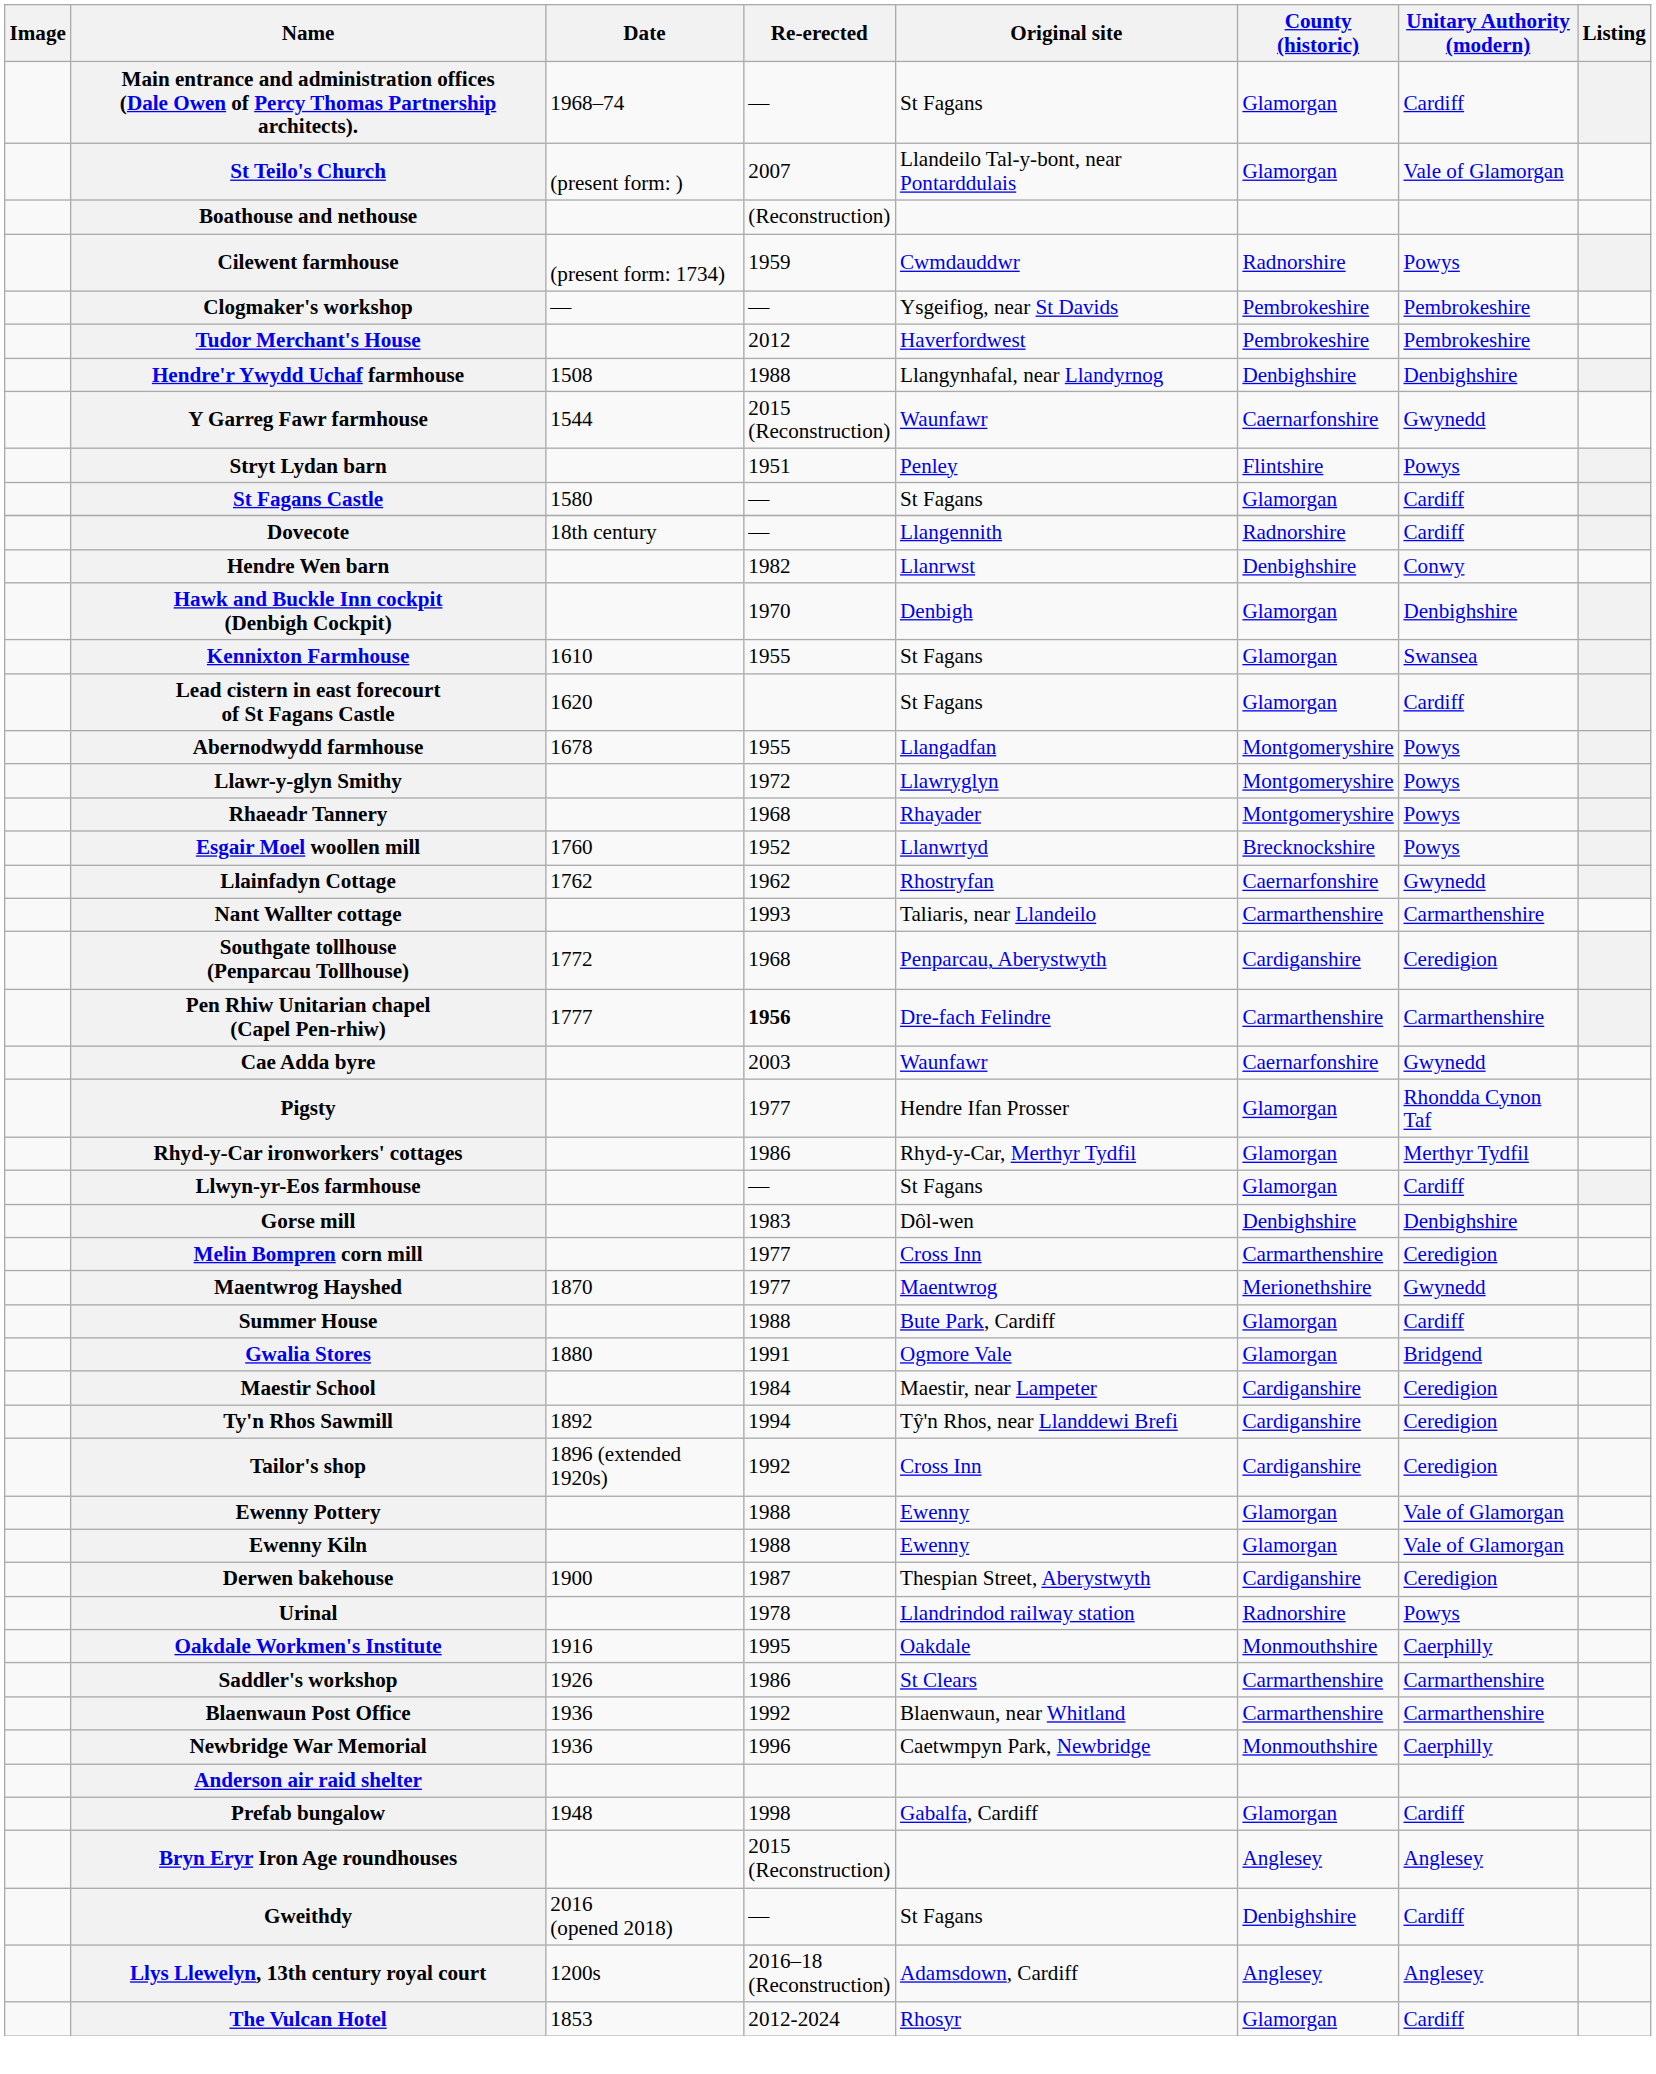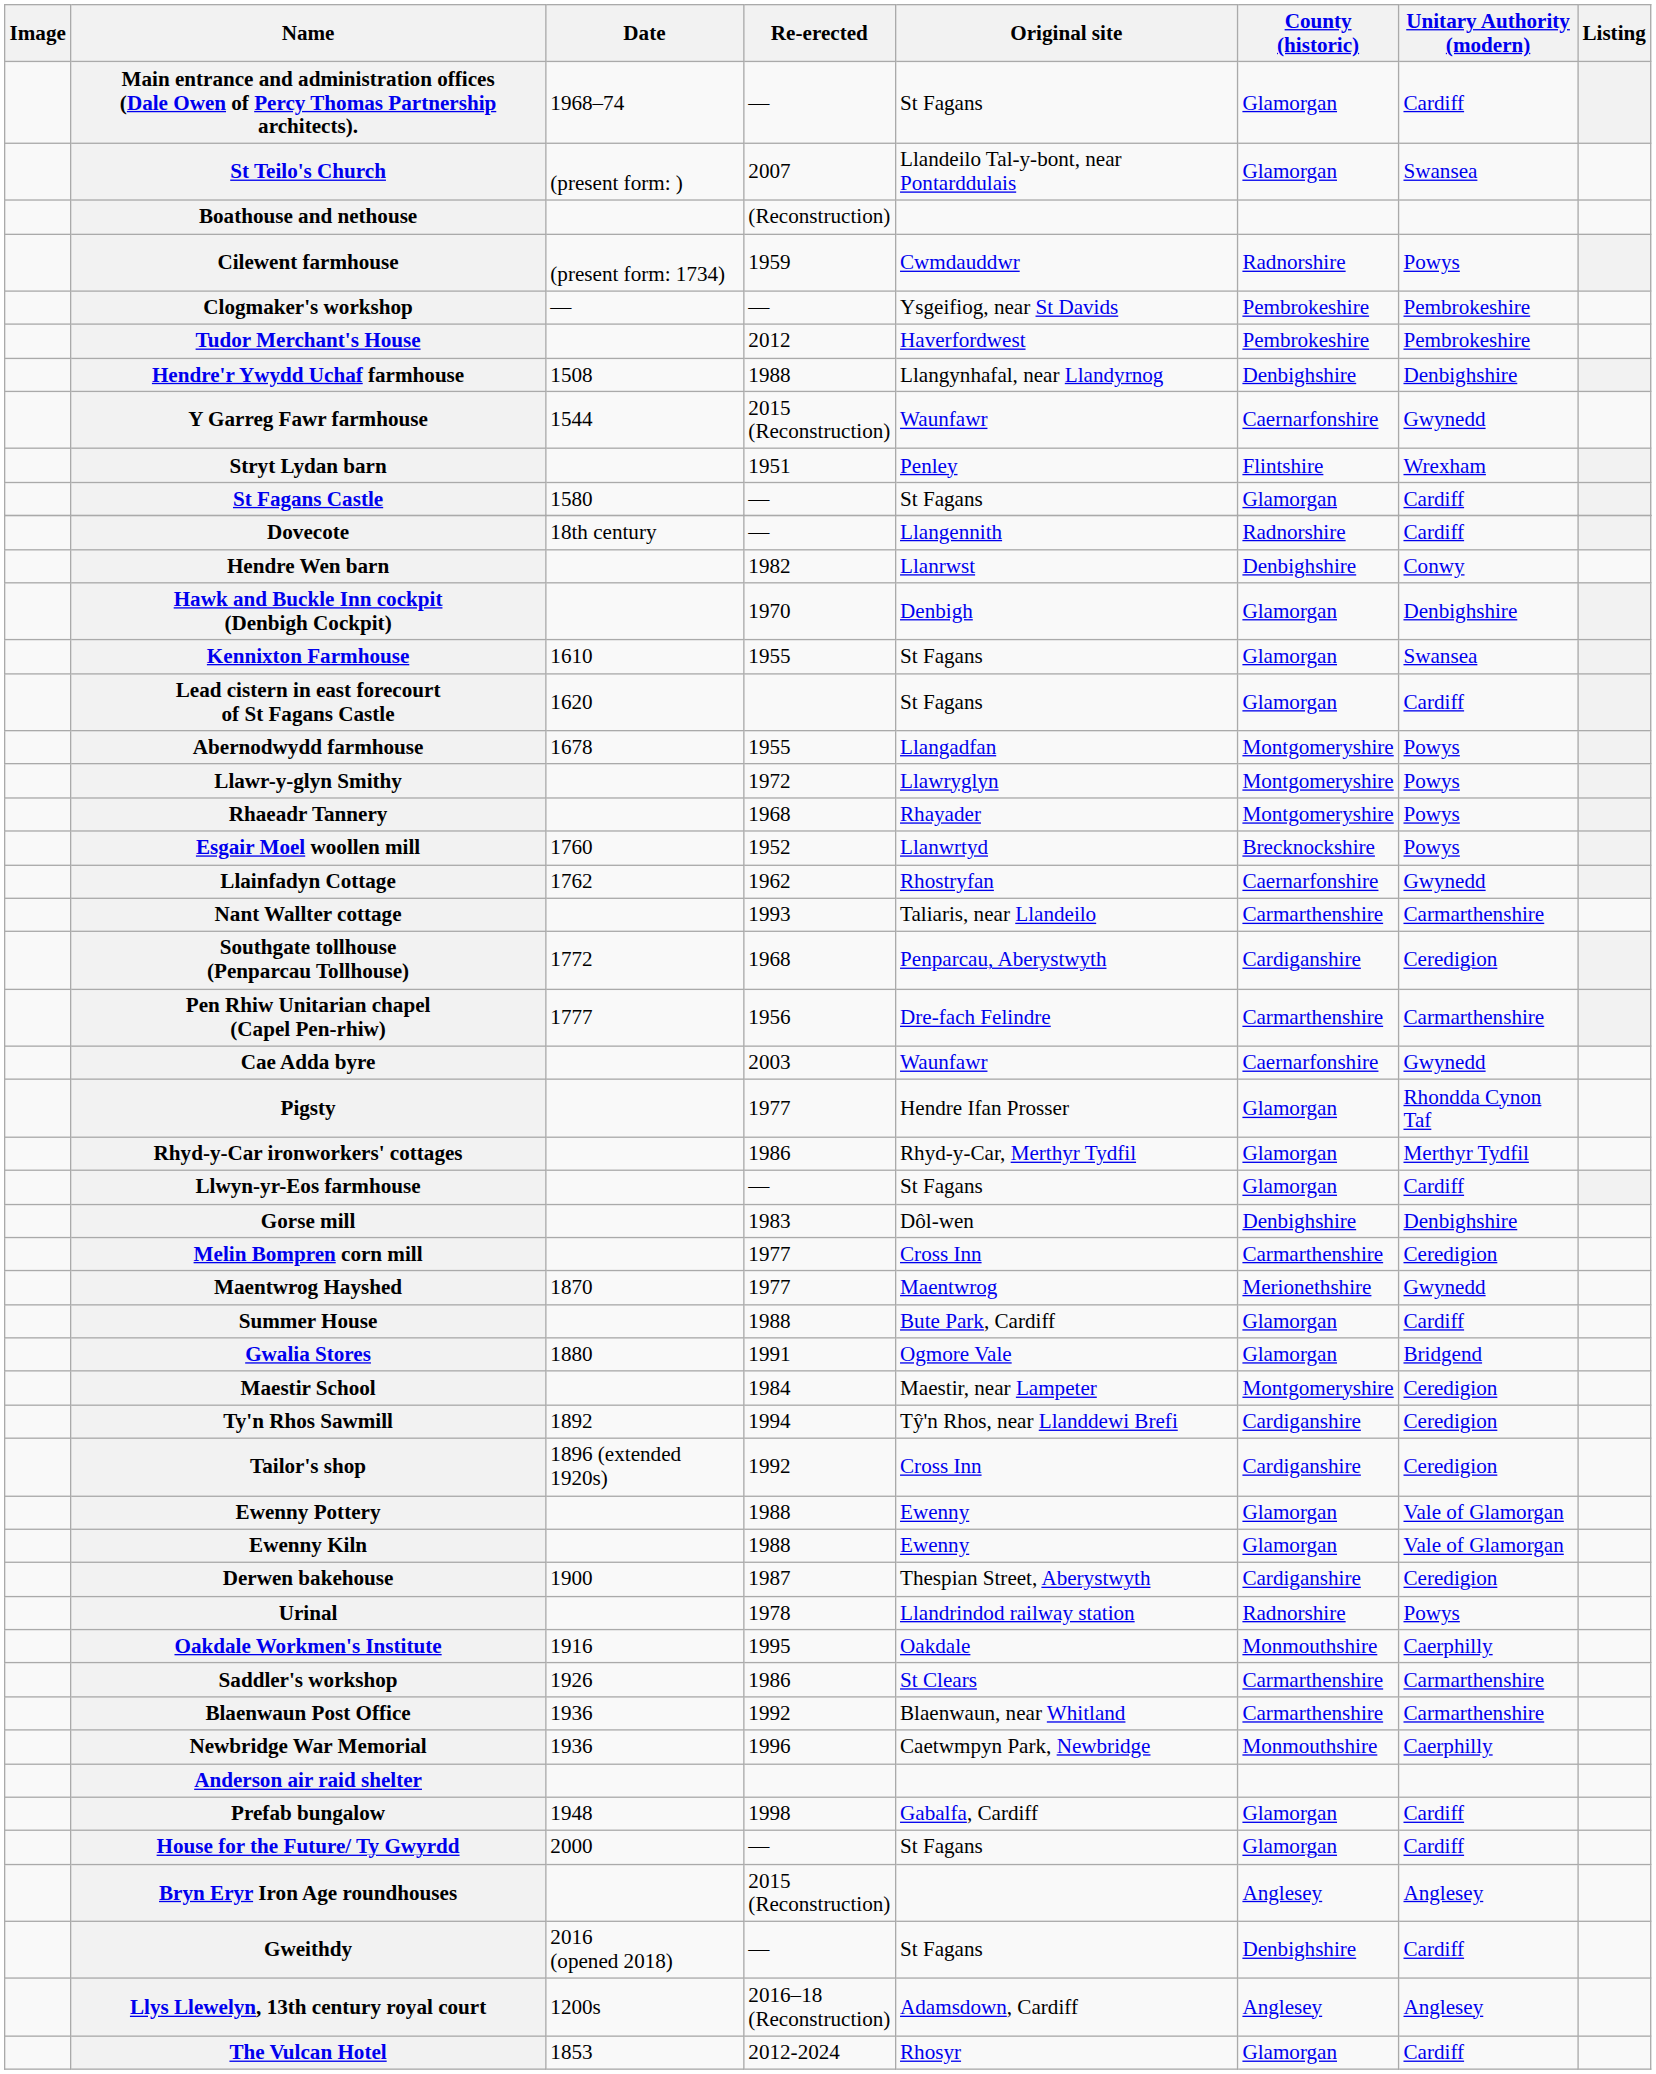St Teilo's Church | Unitary Authority (modern): Vale of Glamorgan -> Swansea
Stryt Lydan barn | Unitary Authority (modern): Powys -> Wrexham
Pen Rhiw Unitarian chapel (Capel Pen-rhiw) | Re-erected: bold -> normal
Maestir School | County (historic): Cardiganshire -> Montgomeryshire
+ row: House for the Future/ Ty Gwyrdd | 2000 | — | St Fagans | Glamorgan | Cardiff
